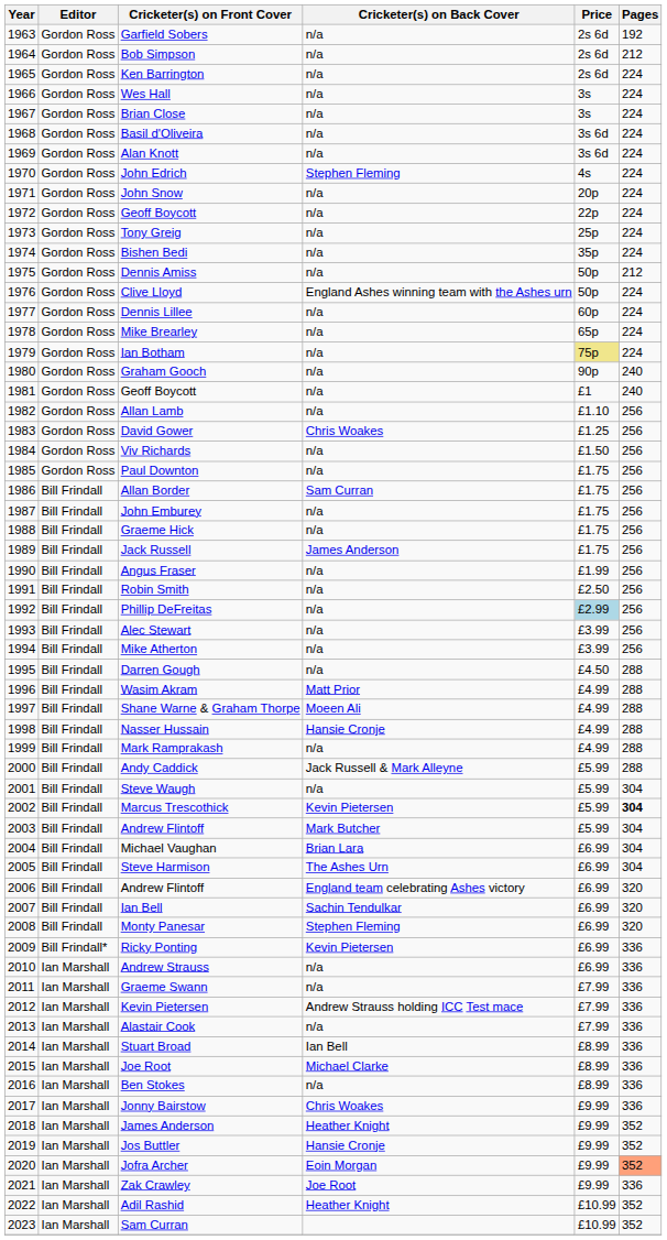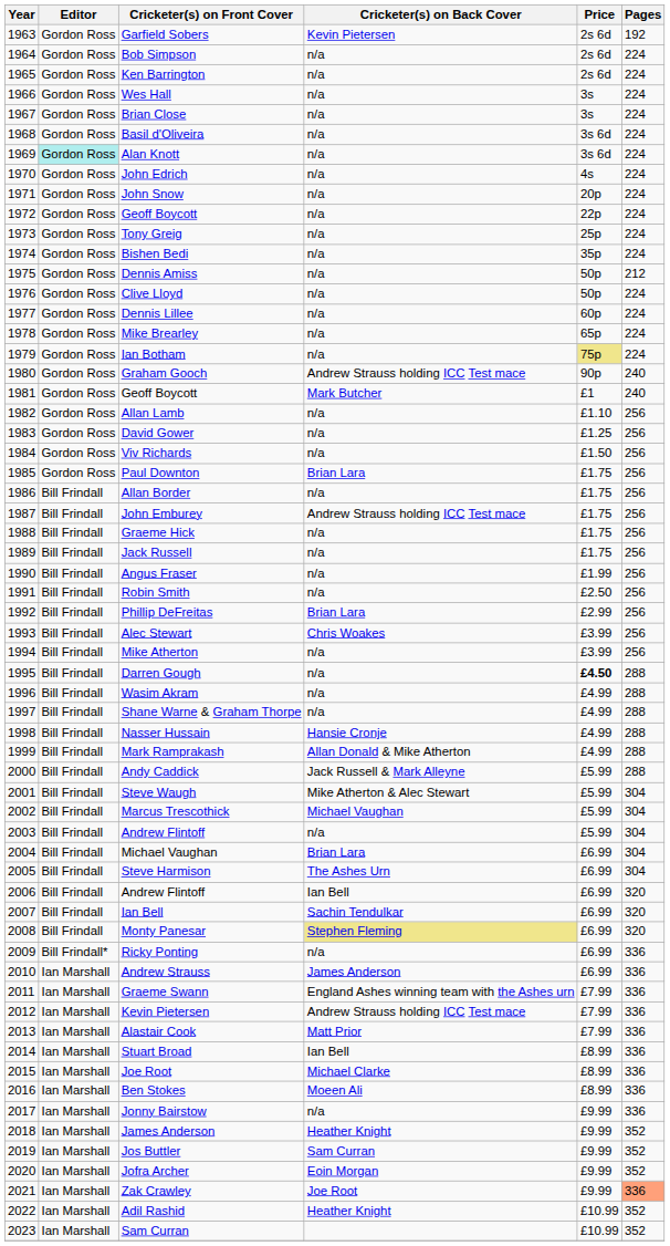Garfield Sobers | Cricketer(s) on Back Cover: n/a -> Kevin Pietersen
Bob Simpson | Pages: 212 -> 224
Alan Knott | Editor: no background -> paleturquoise background
John Edrich | Cricketer(s) on Back Cover: Stephen Fleming -> n/a
Clive Lloyd | Cricketer(s) on Back Cover: England Ashes winning team with the Ashes urn -> n/a
Graham Gooch | Cricketer(s) on Back Cover: n/a -> Andrew Strauss holding ICC Test mace
1981 / Geoff Boycott | Cricketer(s) on Back Cover: n/a -> Mark Butcher
David Gower | Cricketer(s) on Back Cover: Chris Woakes -> n/a
Paul Downton | Cricketer(s) on Back Cover: n/a -> Brian Lara
Allan Border | Cricketer(s) on Back Cover: Sam Curran -> n/a
John Emburey | Cricketer(s) on Back Cover: n/a -> Andrew Strauss holding ICC Test mace
Jack Russell | Cricketer(s) on Back Cover: James Anderson -> n/a
Phillip DeFreitas | Cricketer(s) on Back Cover: n/a -> Brian Lara
Phillip DeFreitas | Price: lightblue background -> no background
Alec Stewart | Cricketer(s) on Back Cover: n/a -> Chris Woakes
Darren Gough | Price: normal -> bold
Wasim Akram | Cricketer(s) on Back Cover: Matt Prior -> n/a
Shane Warne & Graham Thorpe | Cricketer(s) on Back Cover: Moeen Ali -> n/a
Mark Ramprakash | Cricketer(s) on Back Cover: n/a -> Allan Donald & Mike Atherton
Steve Waugh | Cricketer(s) on Back Cover: n/a -> Mike Atherton & Alec Stewart
Marcus Trescothick | Cricketer(s) on Back Cover: Kevin Pietersen -> Michael Vaughan
Marcus Trescothick | Pages: bold -> normal
2003 / Andrew Flintoff | Cricketer(s) on Back Cover: Mark Butcher -> n/a
2006 / Andrew Flintoff | Cricketer(s) on Back Cover: England team celebrating Ashes victory -> Ian Bell
Monty Panesar | Cricketer(s) on Back Cover: no background -> khaki background
Ricky Ponting | Cricketer(s) on Back Cover: Kevin Pietersen -> n/a
Andrew Strauss | Cricketer(s) on Back Cover: n/a -> James Anderson
Graeme Swann | Cricketer(s) on Back Cover: n/a -> England Ashes winning team with the Ashes urn
Alastair Cook | Cricketer(s) on Back Cover: n/a -> Matt Prior
Ben Stokes | Cricketer(s) on Back Cover: n/a -> Moeen Ali
Jonny Bairstow | Cricketer(s) on Back Cover: Chris Woakes -> n/a
Jos Buttler | Cricketer(s) on Back Cover: Hansie Cronje -> Sam Curran
Jofra Archer | Pages: lightsalmon background -> no background
Zak Crawley | Pages: no background -> lightsalmon background
